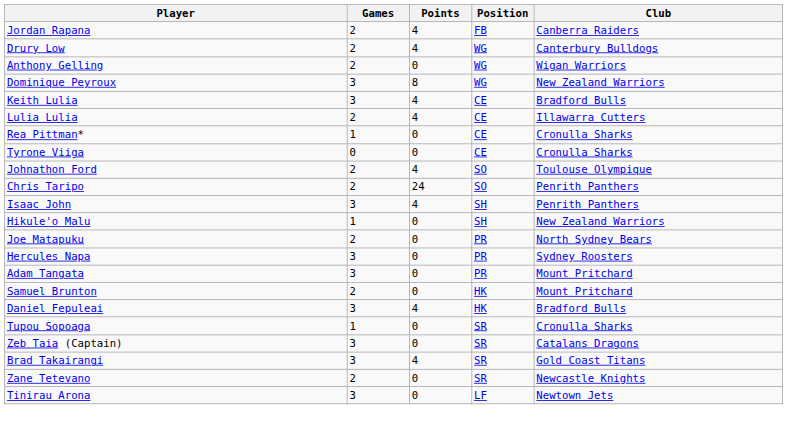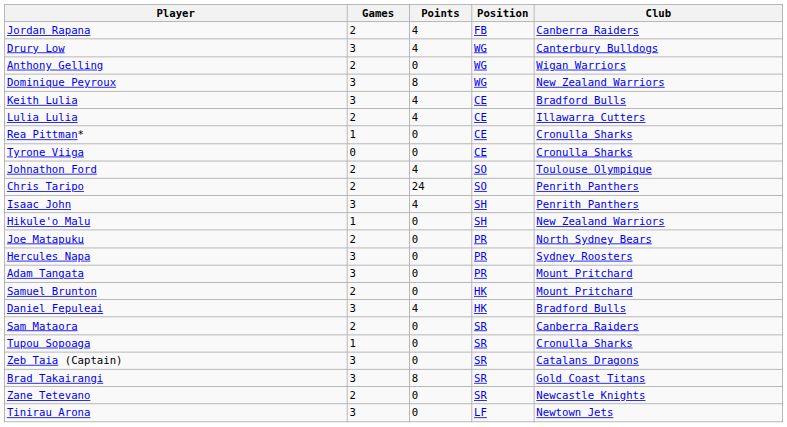Drury Low | Games: 2 -> 3
+ row: Sam Mataora | 2 | 0 | SR | Canberra Raiders
Brad Takairangi | Points: 4 -> 8
